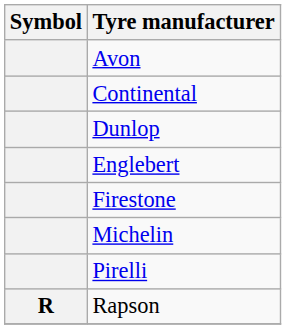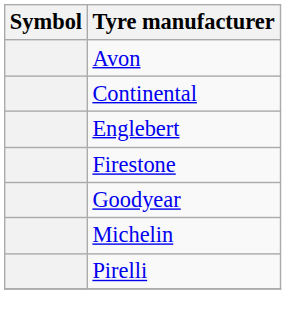- row: Dunlop
+ row: Goodyear
- row: R | Rapson
